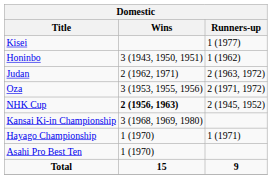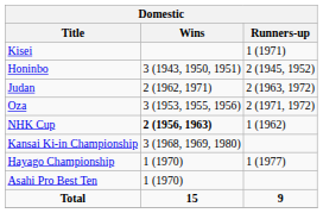Kisei | Runners-up: 1 (1977) -> 1 (1971)
Honinbo | Runners-up: 1 (1962) -> 2 (1945, 1952)
NHK Cup | Runners-up: 2 (1945, 1952) -> 1 (1962)
Hayago Championship | Runners-up: 1 (1971) -> 1 (1977)
